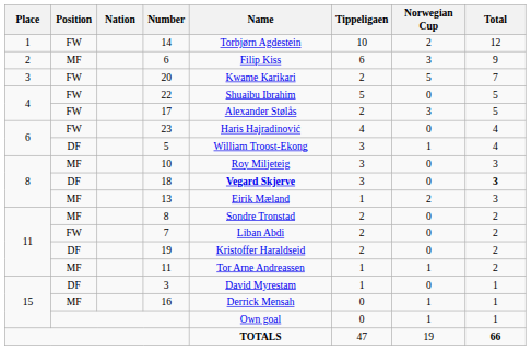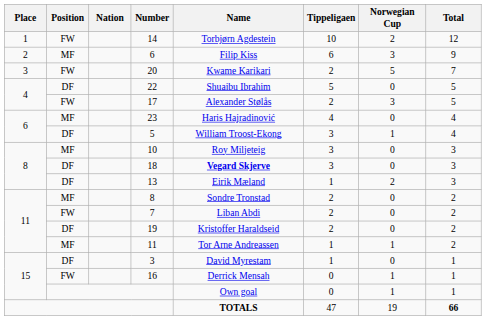22 | Position: FW -> DF
23 | Position: FW -> MF
18 | Total: bold -> normal
13 | Position: MF -> DF
16 | Position: MF -> FW
